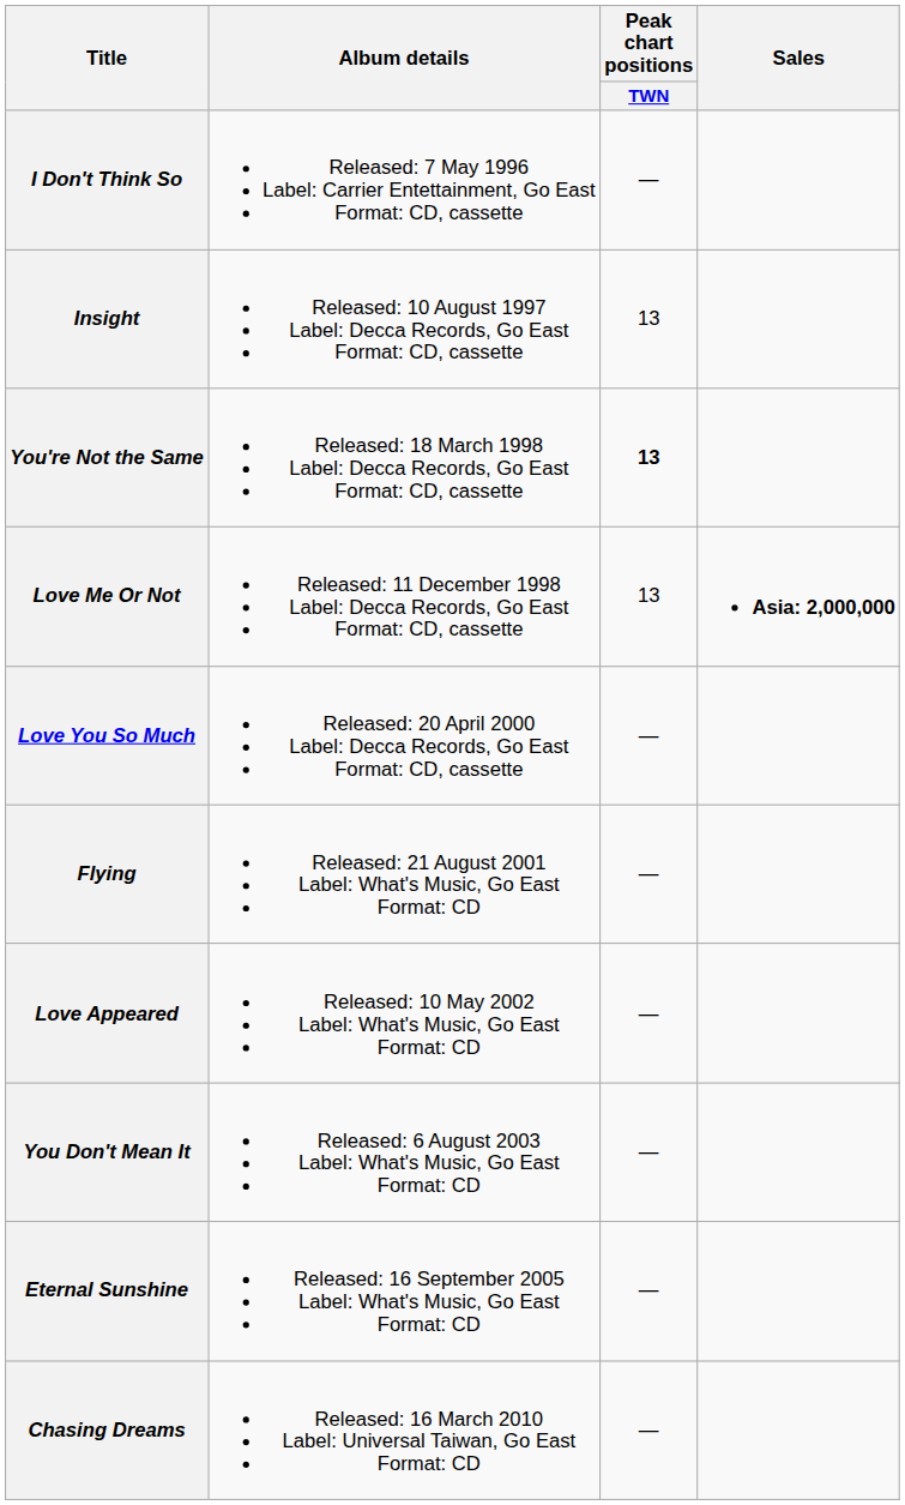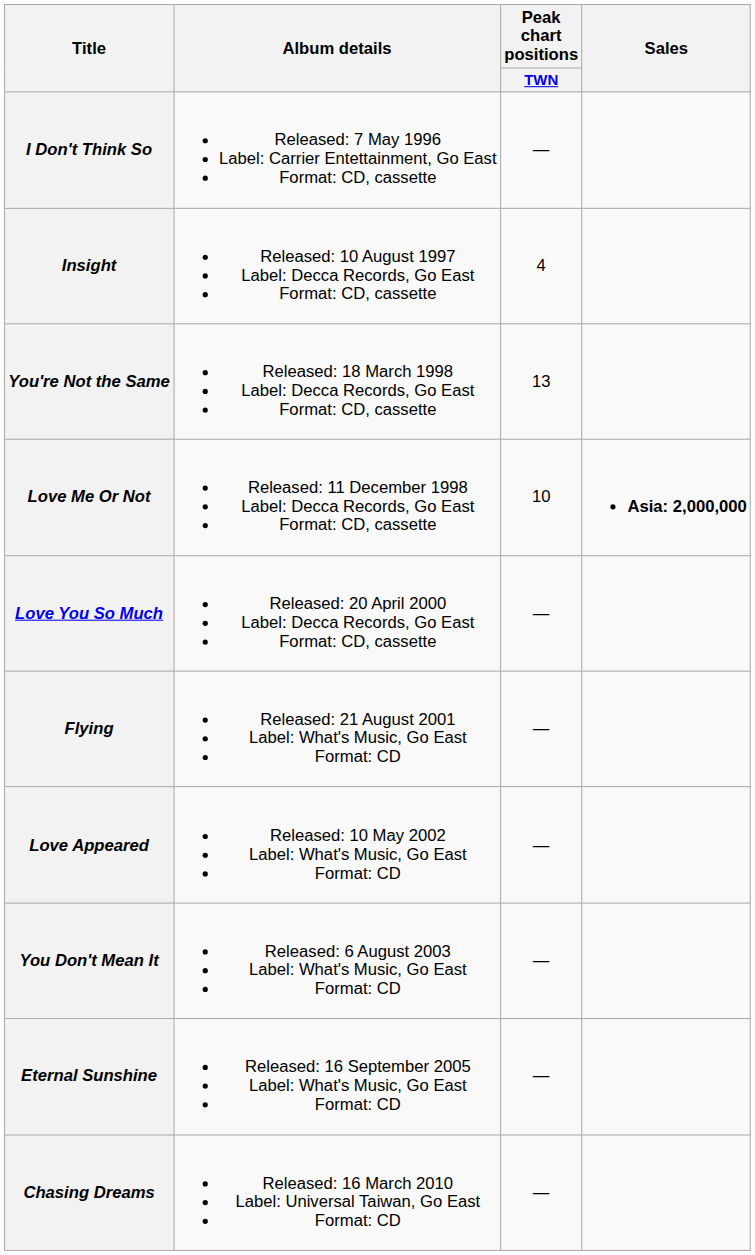Insight | Peak chart positions / TWN: 13 -> 4
You're Not the Same | Peak chart positions / TWN: bold -> normal
Love Me Or Not | Peak chart positions / TWN: 13 -> 10
